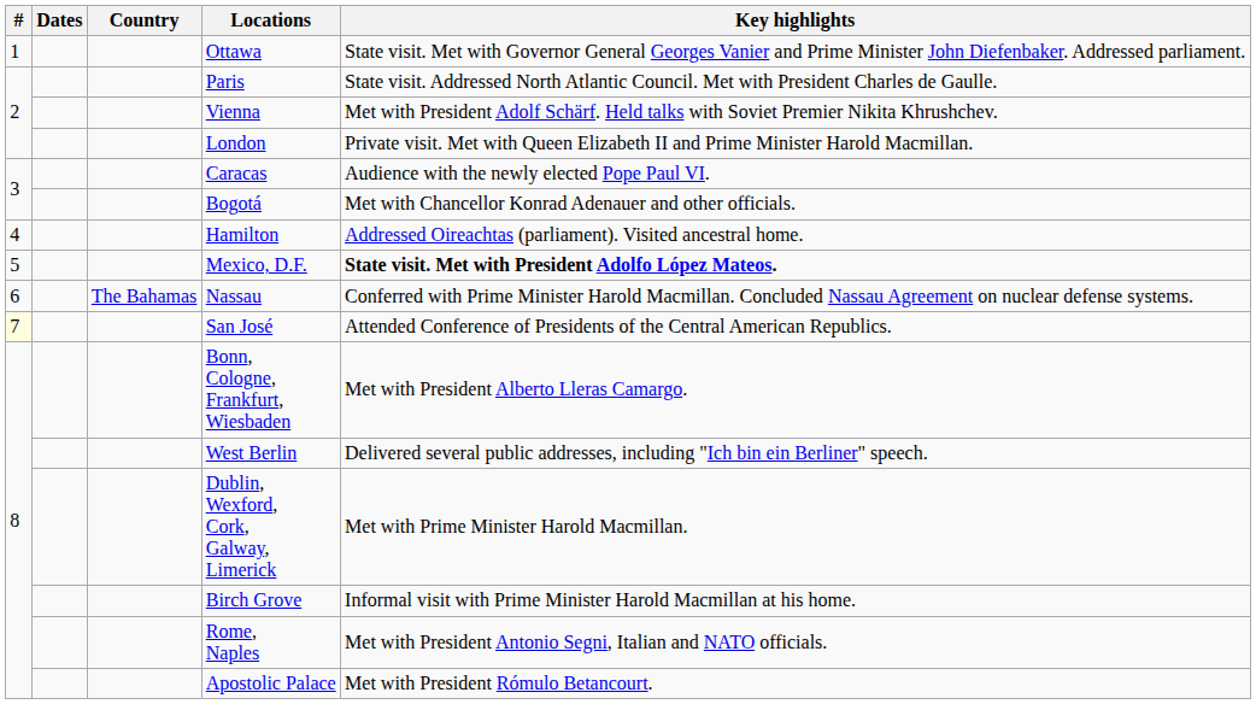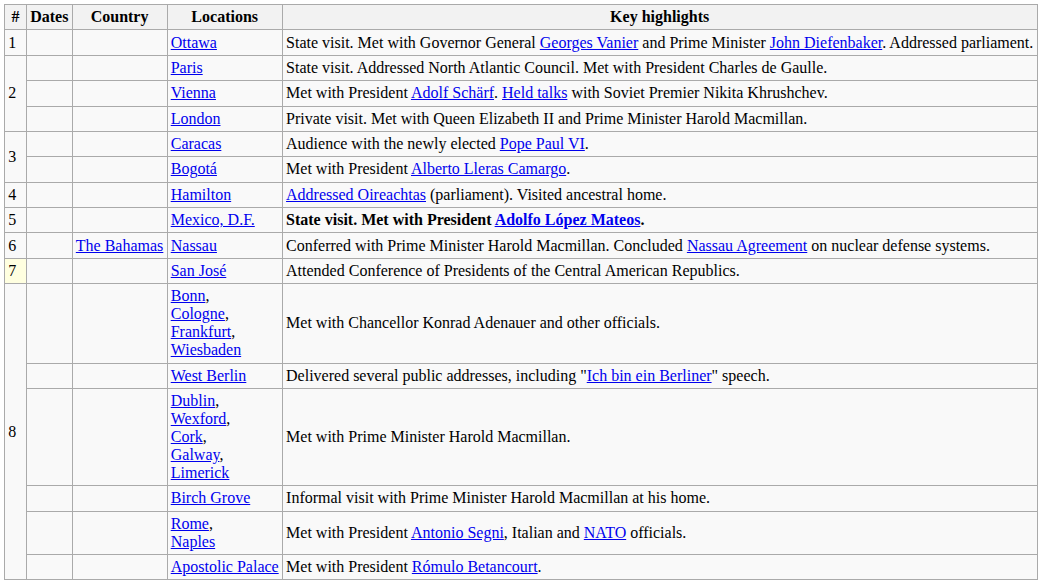Bogotá | Key highlights: Met with Chancellor Konrad Adenauer and other officials. -> Met with President Alberto Lleras Camargo.
Bonn, Cologne, Frankfurt, Wiesbaden | Key highlights: Met with President Alberto Lleras Camargo. -> Met with Chancellor Konrad Adenauer and other officials.
